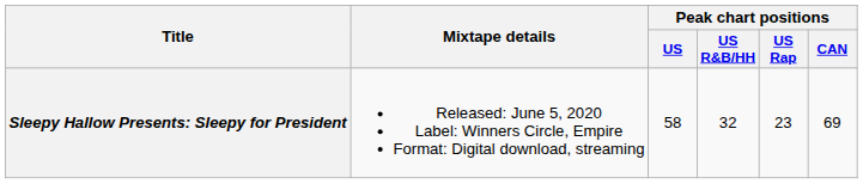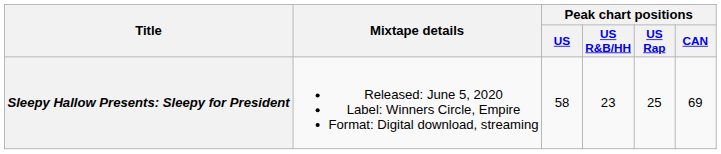Sleepy Hallow Presents: Sleepy for President | Peak chart positions / US R&B/HH: 32 -> 23
Sleepy Hallow Presents: Sleepy for President | Peak chart positions / US Rap: 23 -> 25
